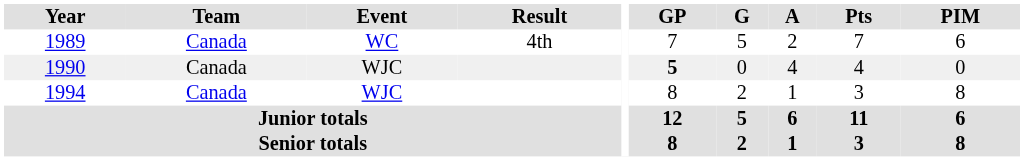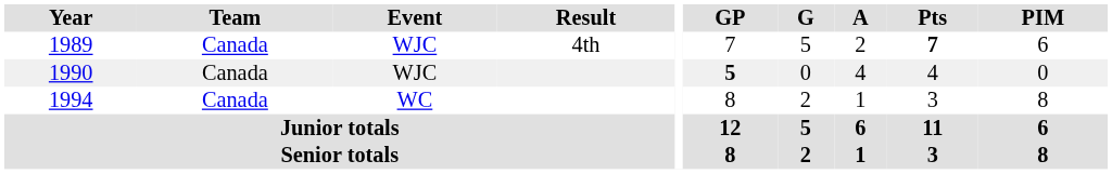1989 | Event: WC -> WJC
1989 | Pts: normal -> bold
1994 | Event: WJC -> WC
